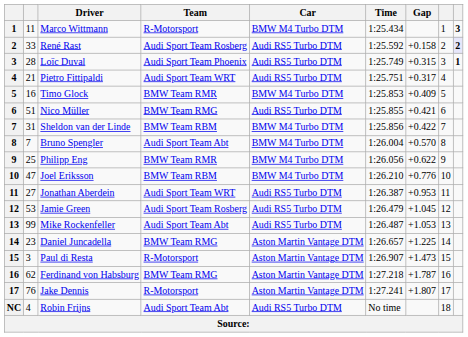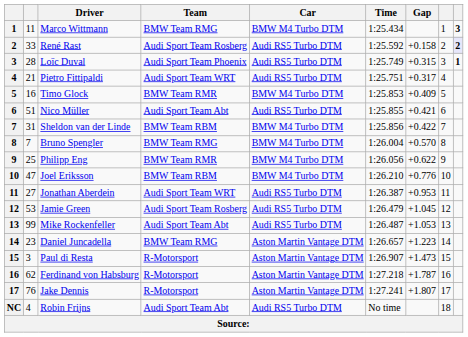Marco Wittmann | Team: R-Motorsport -> BMW Team RMG
Nico Müller | Team: BMW Team RMG -> Audi Sport Team Abt
Bruno Spengler | Team: Audi Sport Team Abt -> BMW Team RMG
Daniel Juncadella | Gap: +1.225 -> +1.223
Ferdinand von Habsburg | Team: BMW Team RMG -> R-Motorsport
